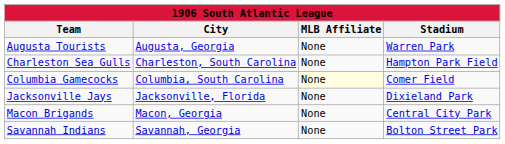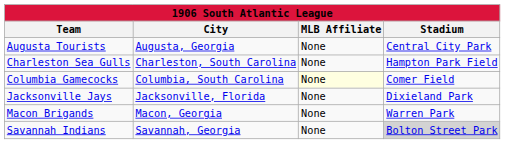Augusta Tourists | Stadium: Warren Park -> Central City Park
Macon Brigands | Stadium: Central City Park -> Warren Park
Savannah Indians | Stadium: no background -> lightgrey background
